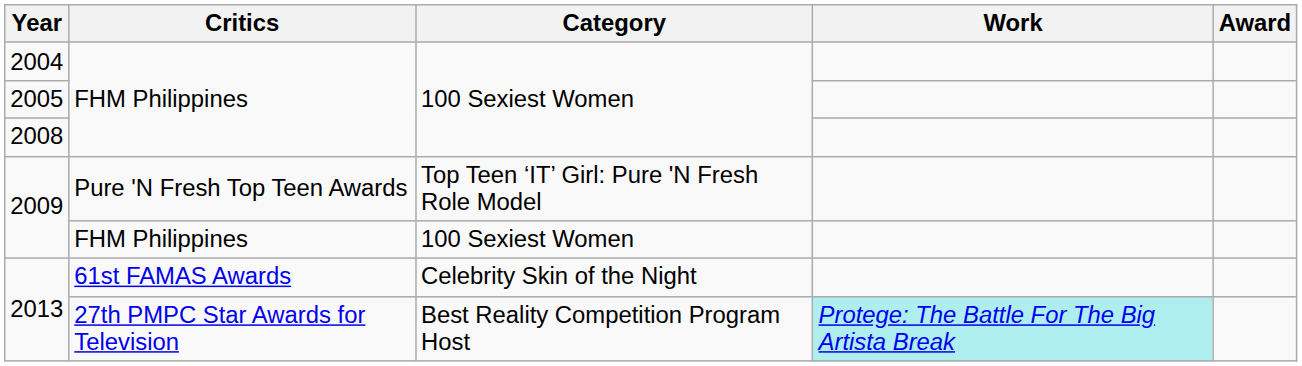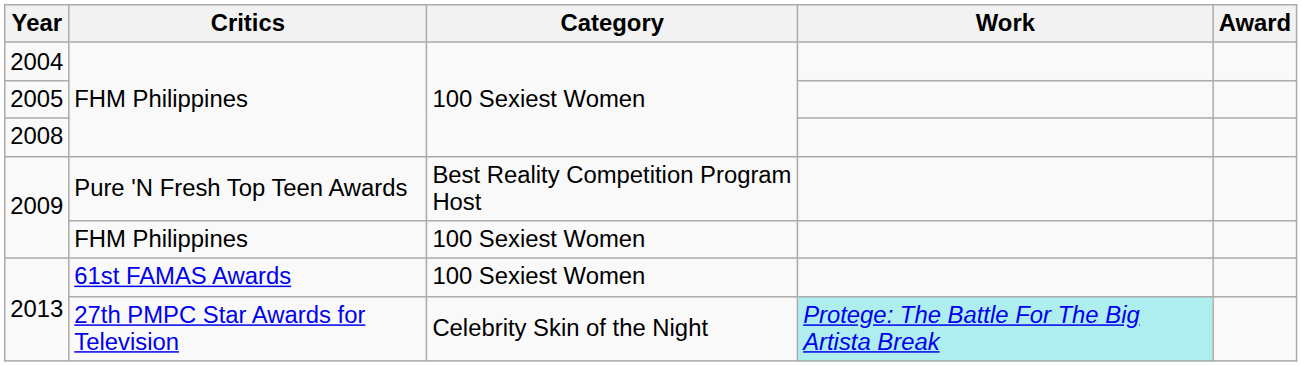2009 / Pure 'N Fresh Top Teen Awards | Category: Top Teen ‘IT’ Girl: Pure 'N Fresh Role Model -> Best Reality Competition Program Host
2013 / 61st FAMAS Awards | Category: Celebrity Skin of the Night -> 100 Sexiest Women
2013 / 27th PMPC Star Awards for Television | Category: Best Reality Competition Program Host -> Celebrity Skin of the Night
